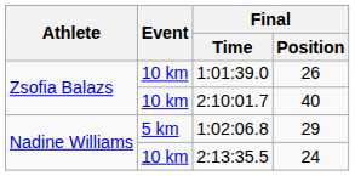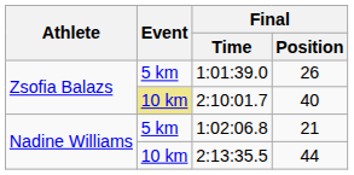1:01:39.0 | Event: 10 km -> 5 km
2:10:01.7 | Event: no background -> khaki background
1:02:06.8 | Final / Position: 29 -> 21
2:13:35.5 | Final / Position: 24 -> 44
